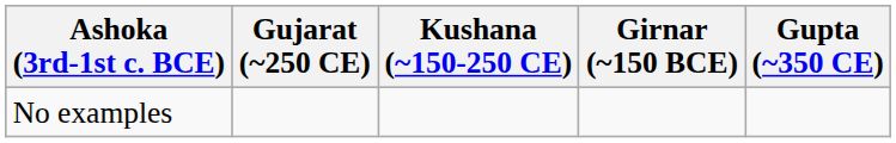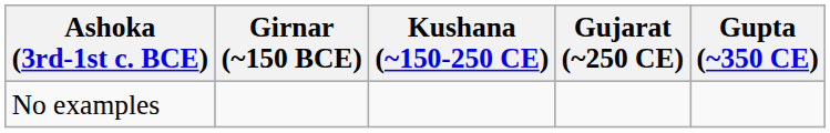columns swapped: Girnar (~150 BCE) <-> Gujarat (~250 CE)
